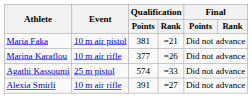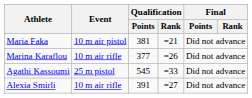Agathi Kassoumi | Qualification / Points: 574 -> 545
